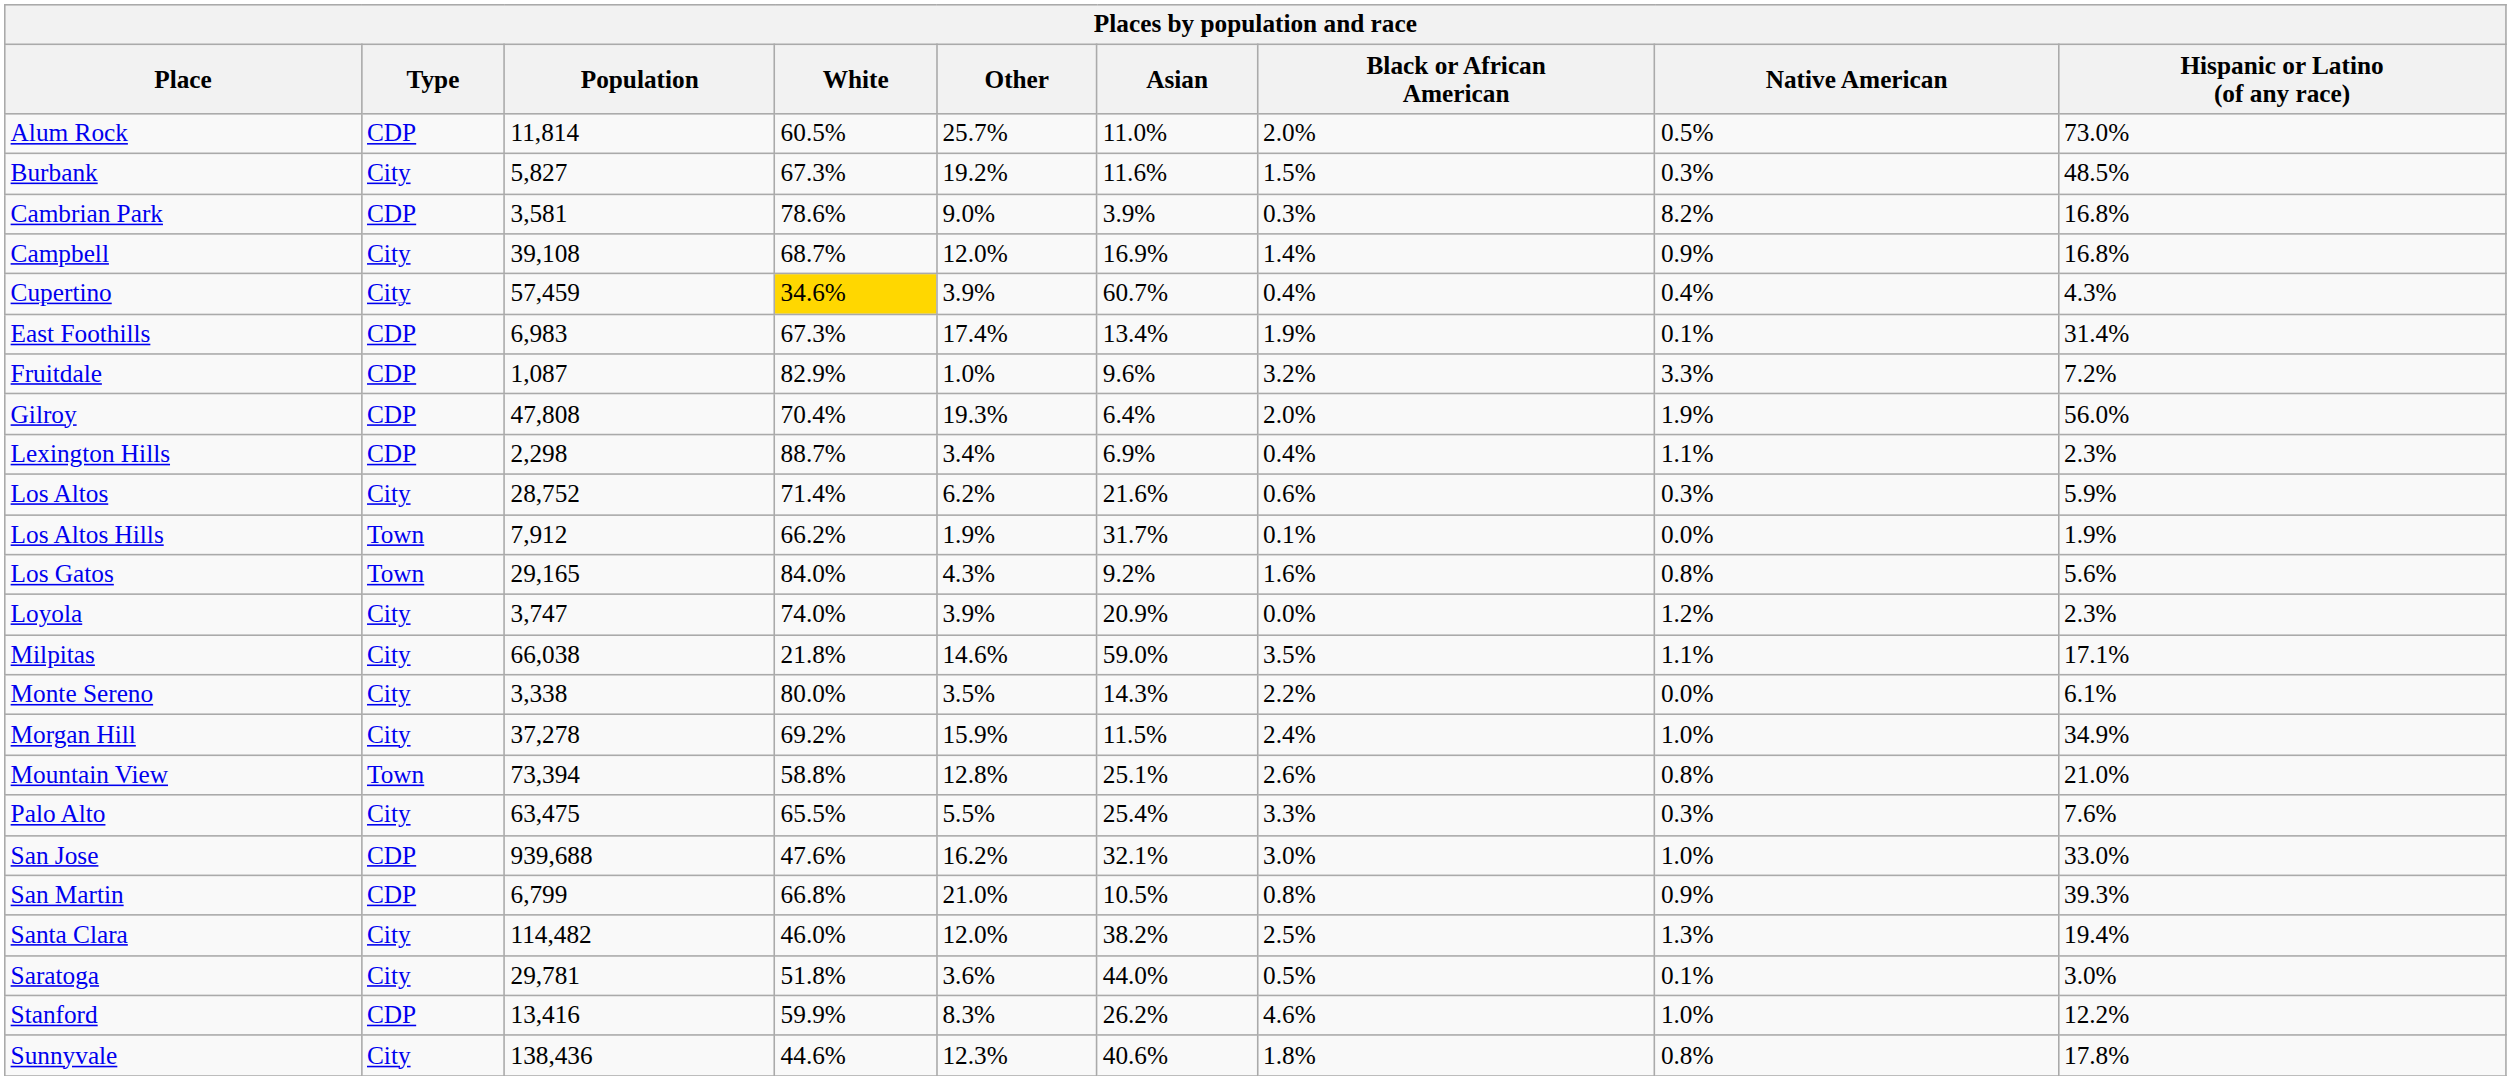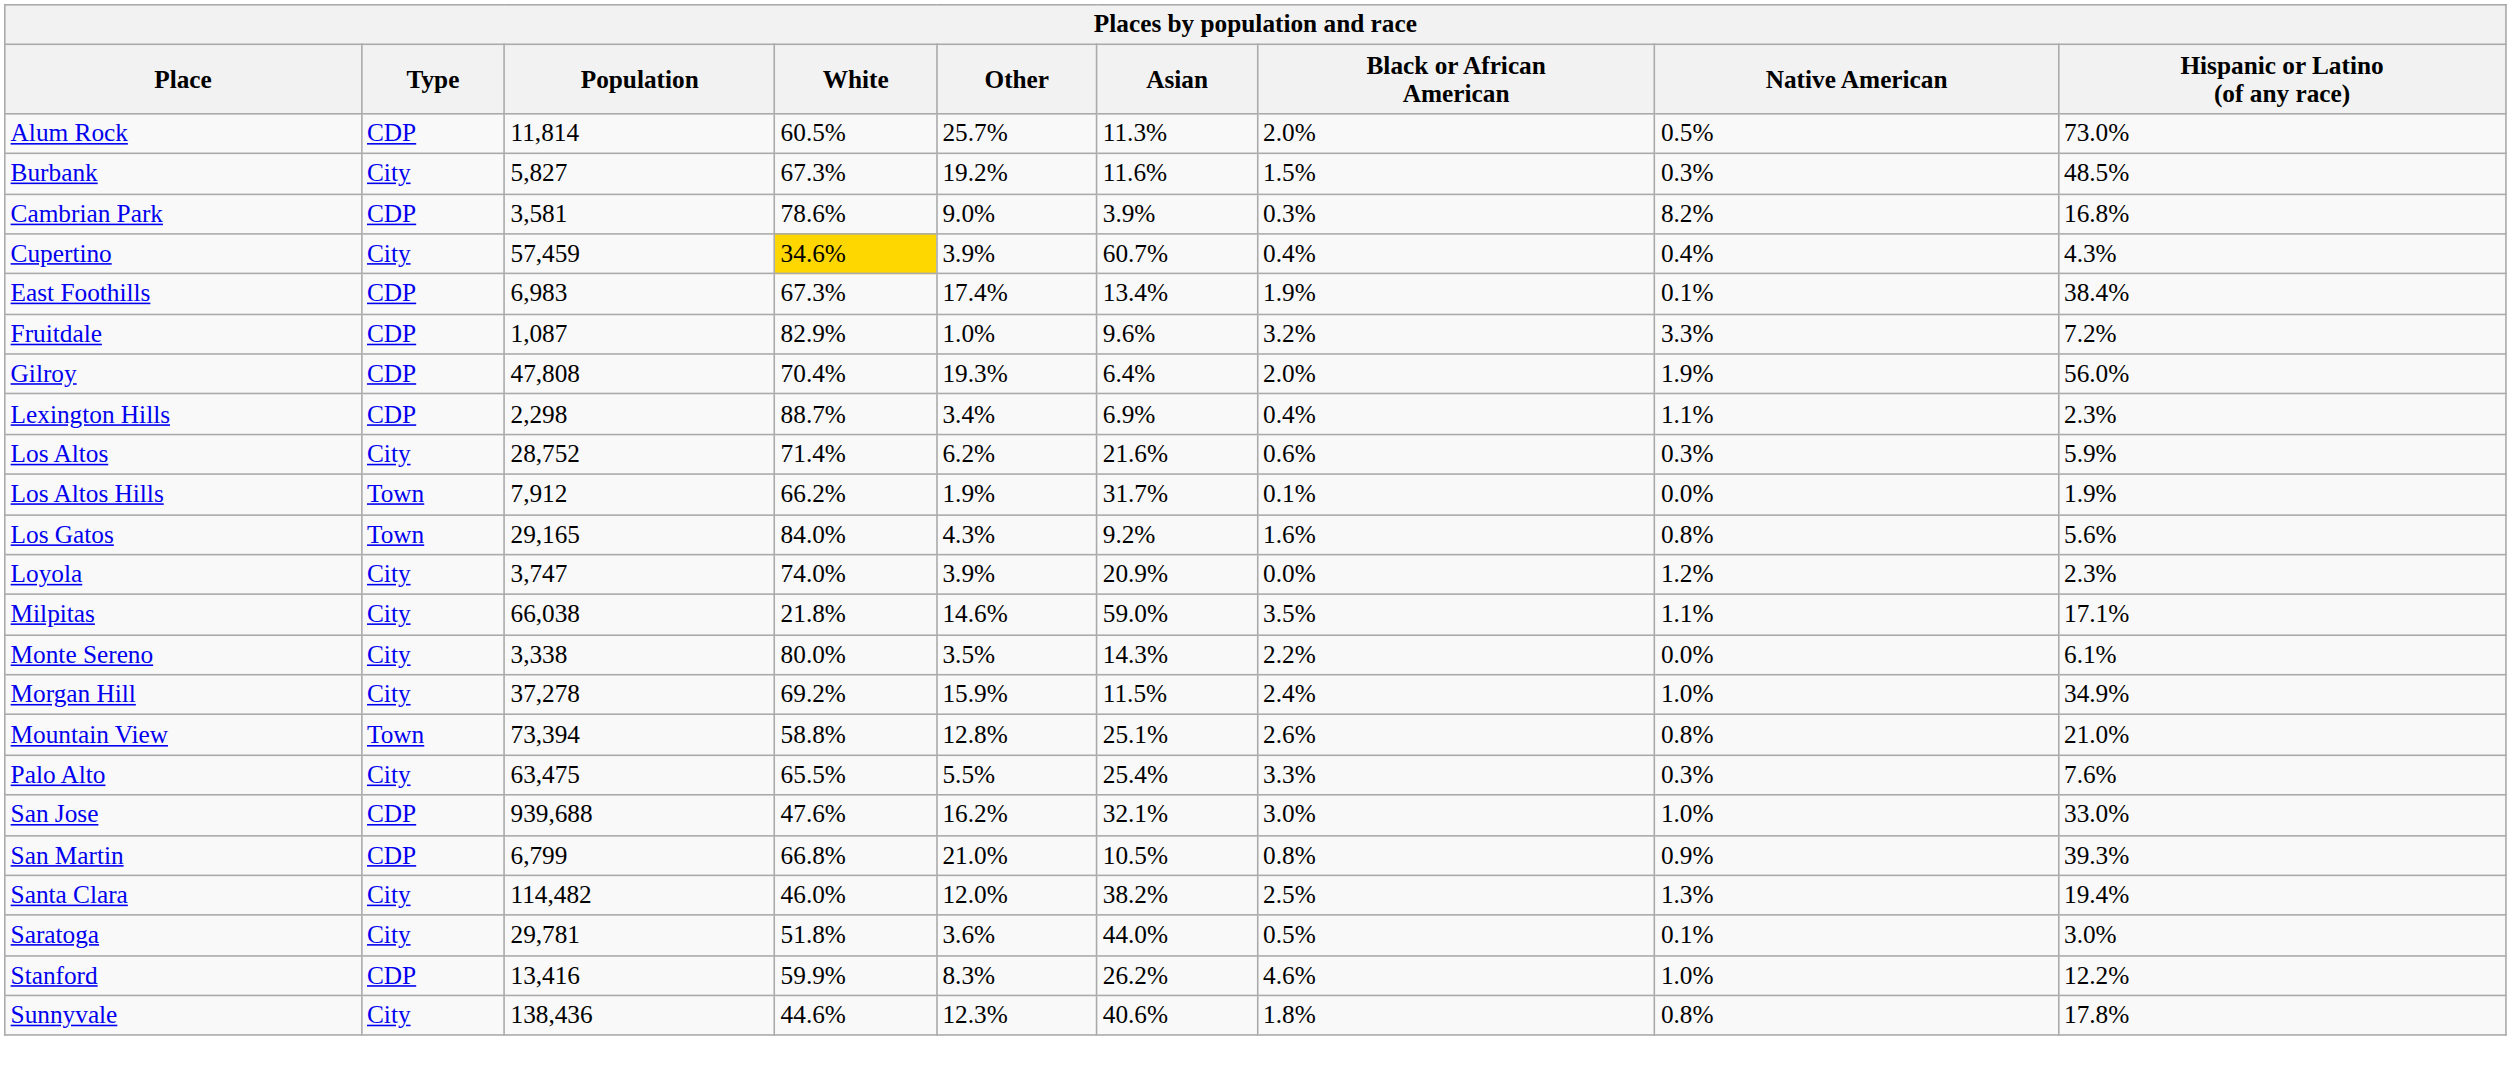Alum Rock | Asian: 11.0% -> 11.3%
- row: Campbell | City | 39,108 | 68.7% | 12.0% | 16.9% | 1.4% | 0.9% | 16.8%
East Foothills | Hispanic or Latino (of any race): 31.4% -> 38.4%
